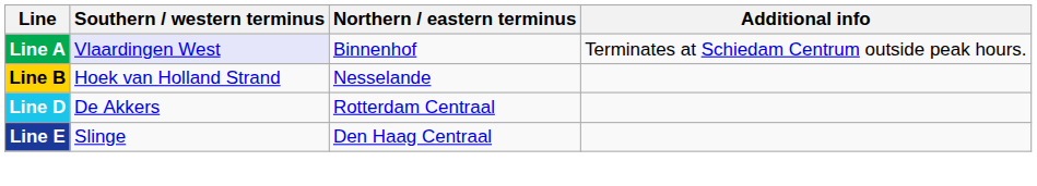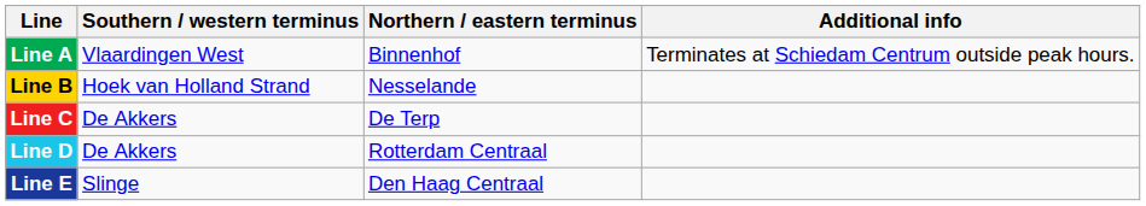Line A | Southern / western terminus: lavender background -> no background
+ row: Line C | De Akkers | De Terp
